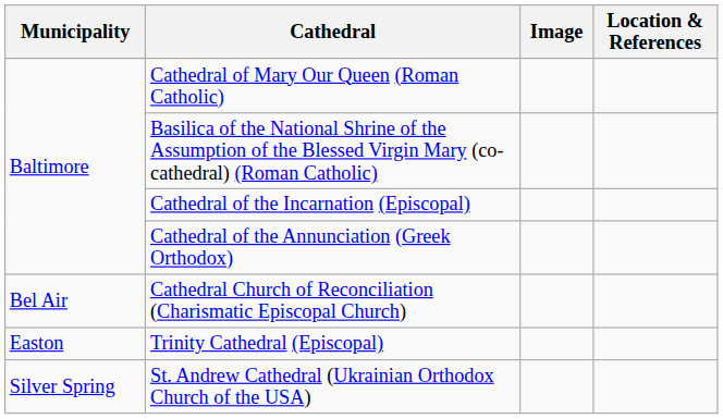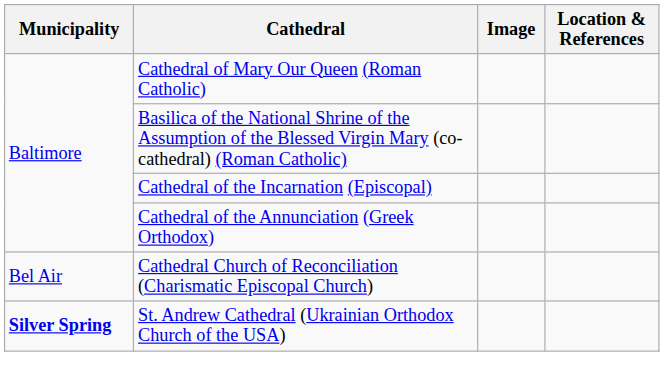- row: Easton | Trinity Cathedral (Episcopal)
St. Andrew Cathedral (Ukrainian Orthodox Church of the USA) | Municipality: normal -> bold
